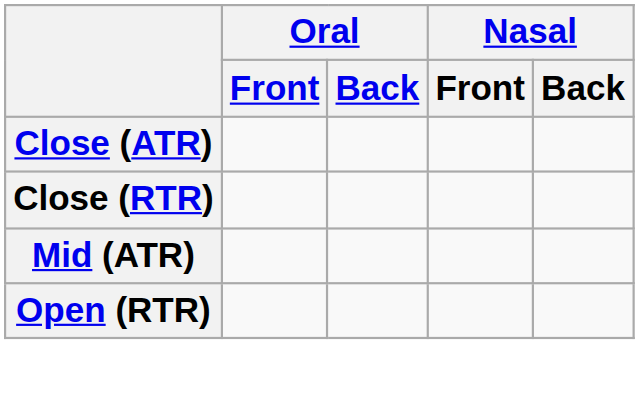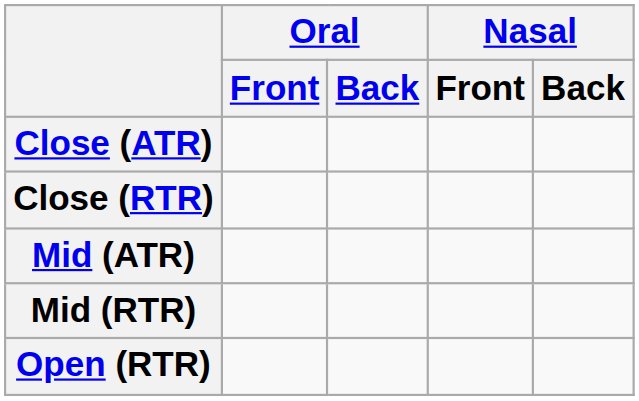+ row: Mid (RTR)
